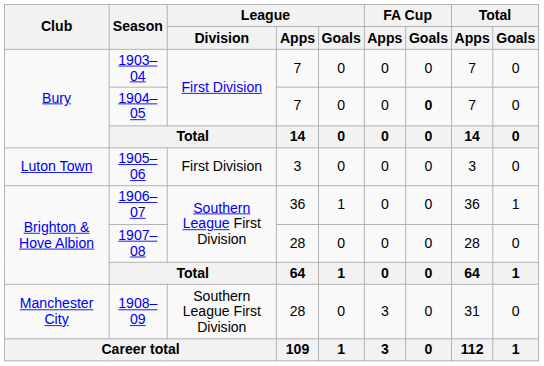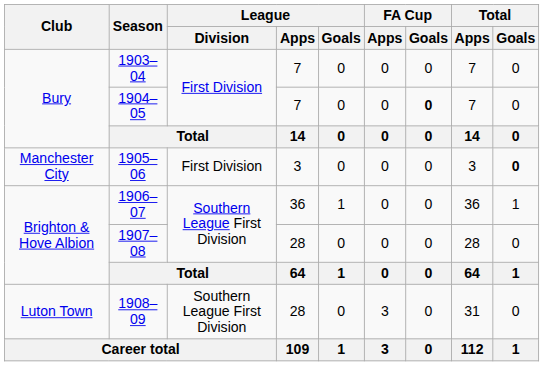1905–06 | Club: Luton Town -> Manchester City
1905–06 | Total / Goals: normal -> bold
1908–09 | Club: Manchester City -> Luton Town
